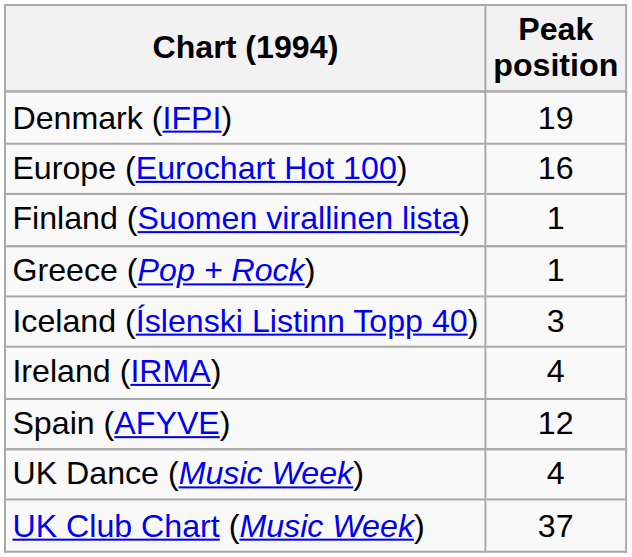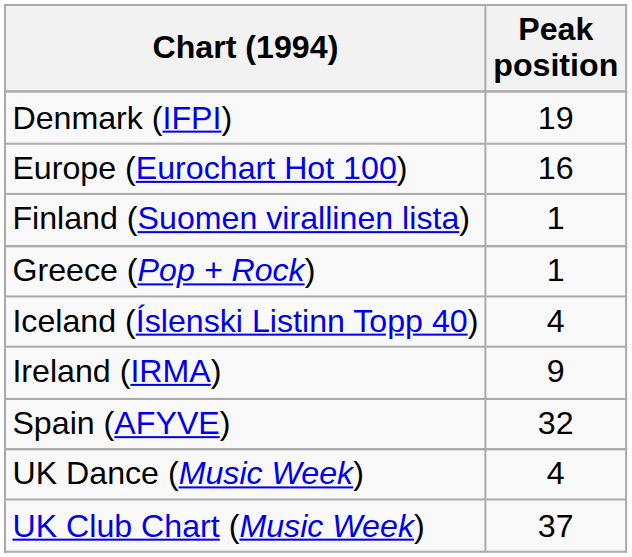Iceland (Íslenski Listinn Topp 40) | Peak position: 3 -> 4
Ireland (IRMA) | Peak position: 4 -> 9
Spain (AFYVE) | Peak position: 12 -> 32
